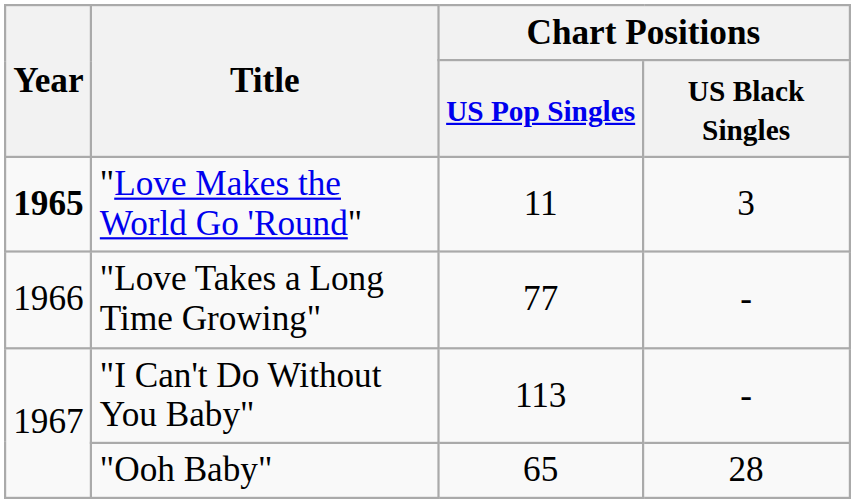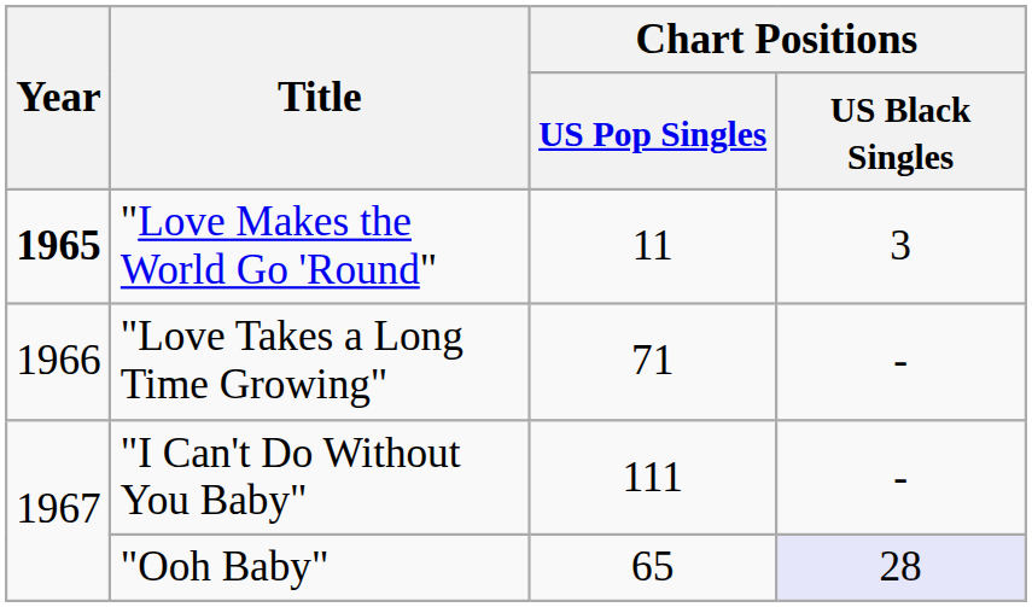"Love Takes a Long Time Growing" | Chart Positions / US Pop Singles: 77 -> 71
"I Can't Do Without You Baby" | Chart Positions / US Pop Singles: 113 -> 111
"Ooh Baby" | Chart Positions / US Black Singles: no background -> lavender background
